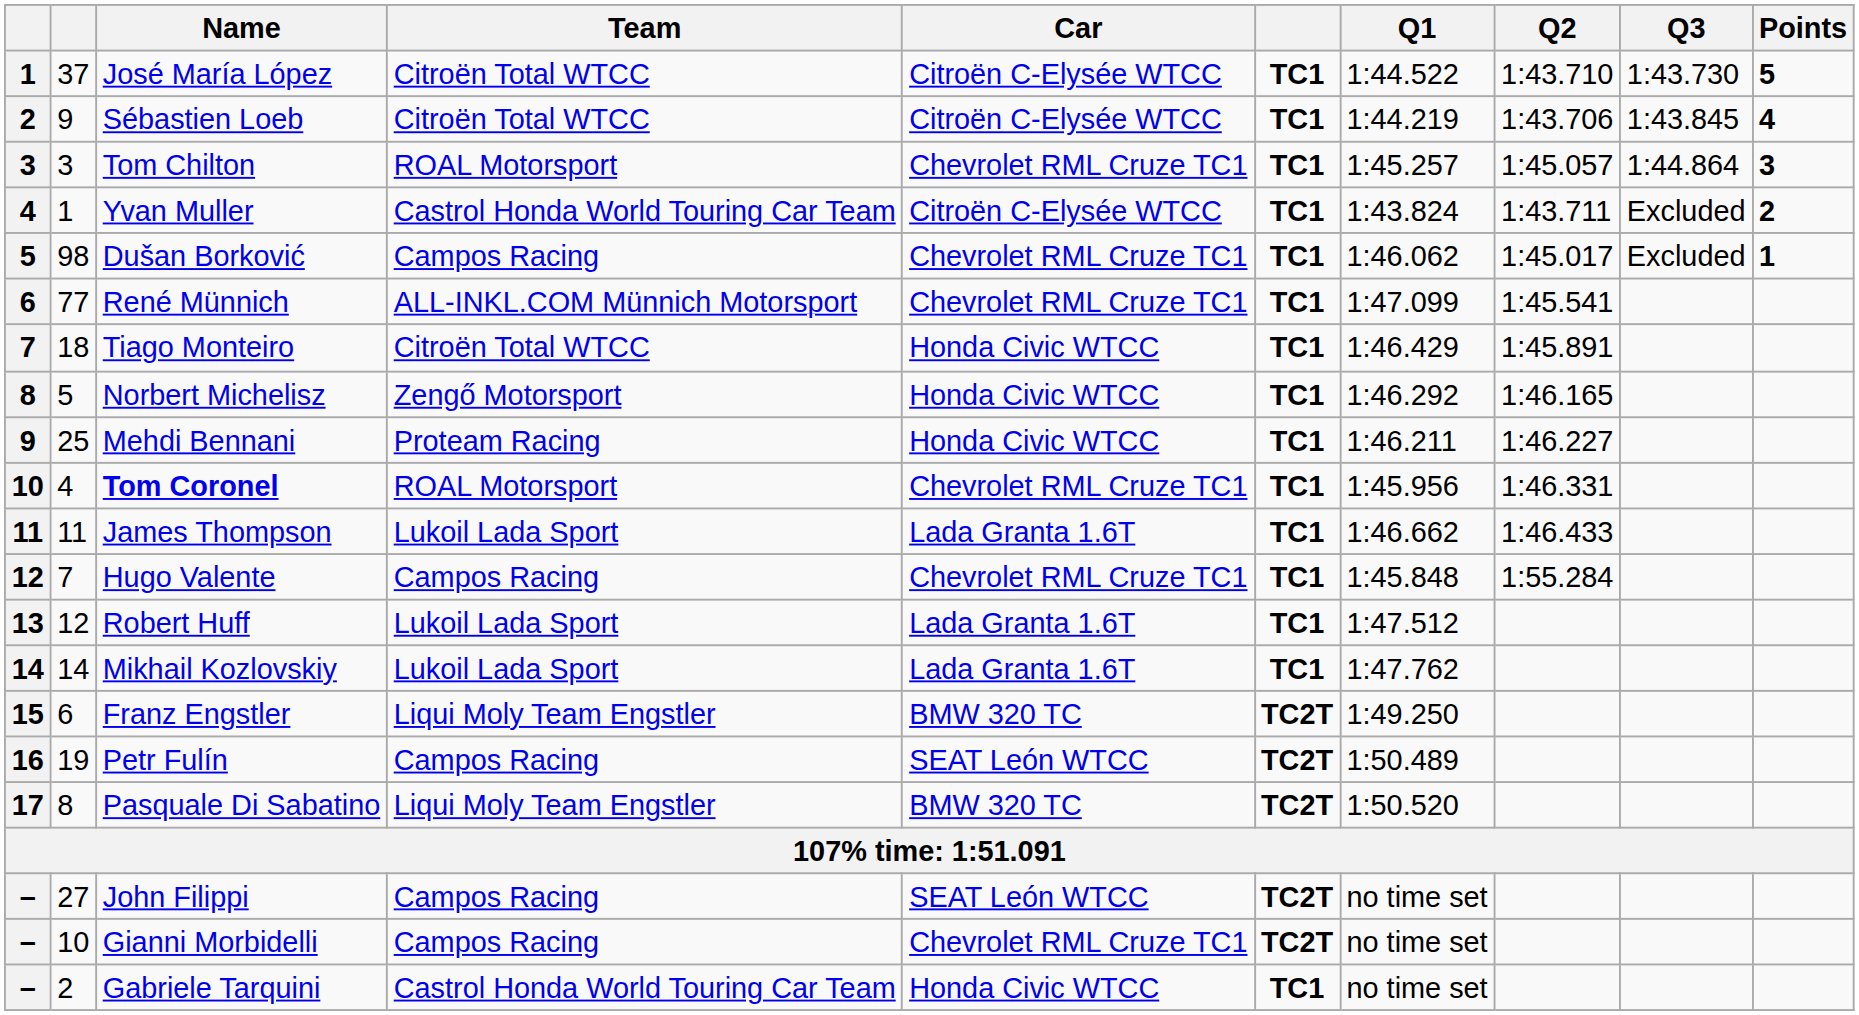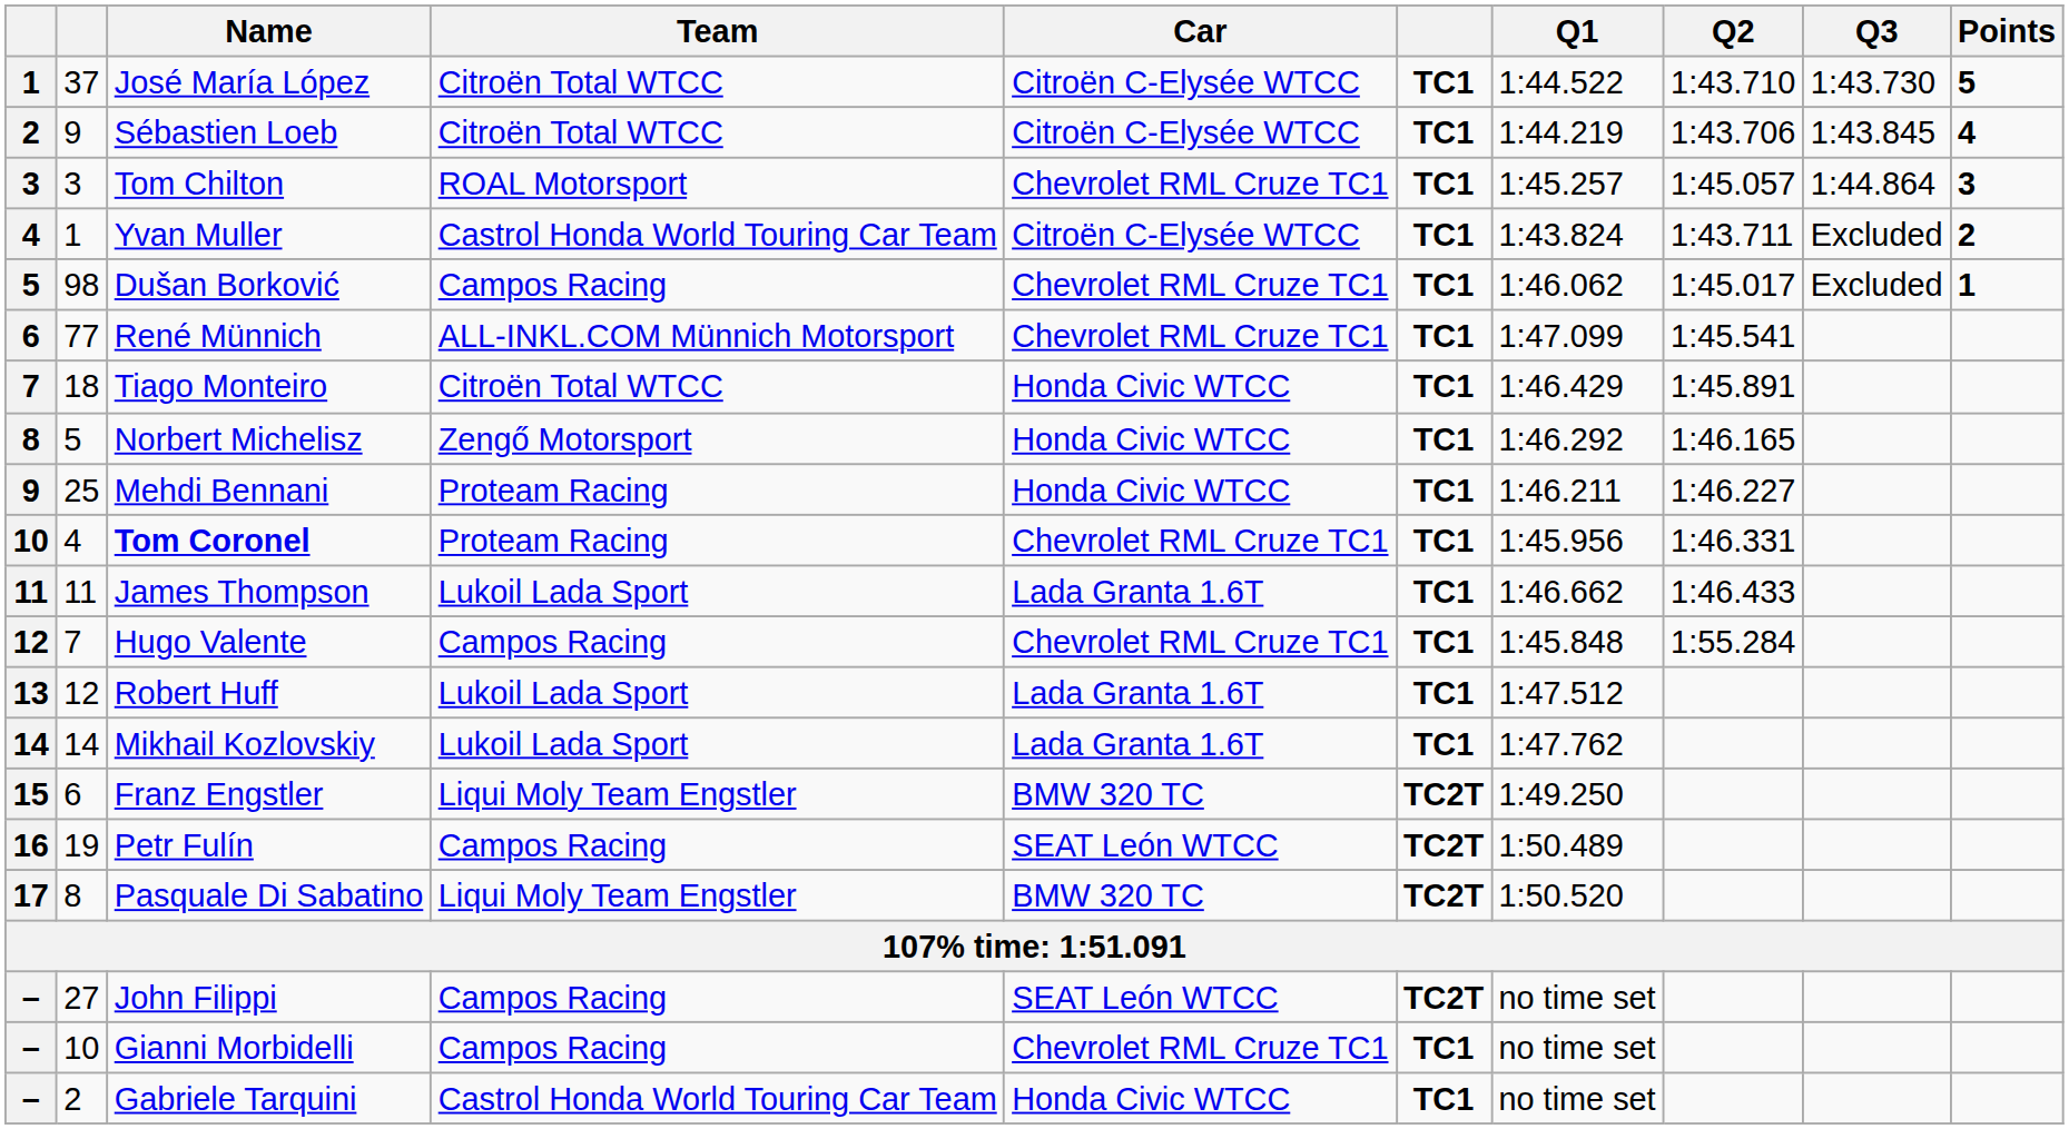Tom Coronel | Team: ROAL Motorsport -> Proteam Racing
Gianni Morbidelli | column 6: TC2T -> TC1
